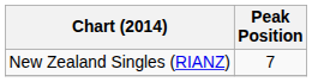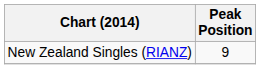New Zealand Singles (RIANZ) | Peak Position: 7 -> 9
